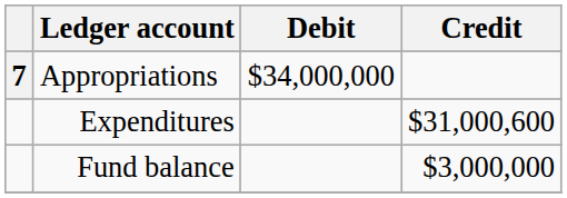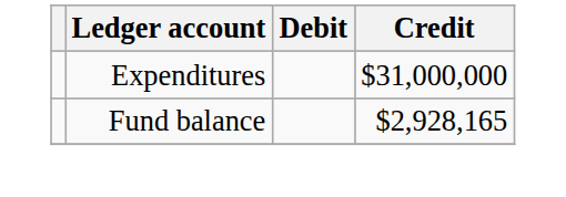- row: 7 | Appropriations | $34,000,000
Expenditures | Credit: $31,000,600 -> $31,000,000
Fund balance | Credit: $3,000,000 -> $2,928,165
